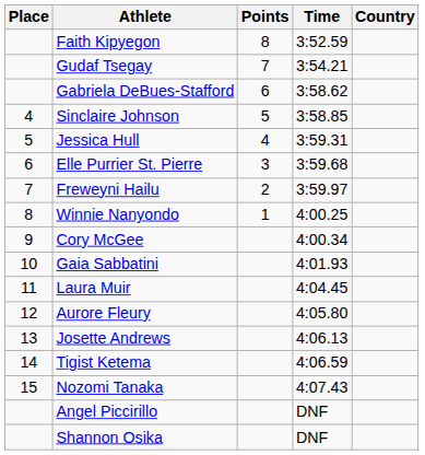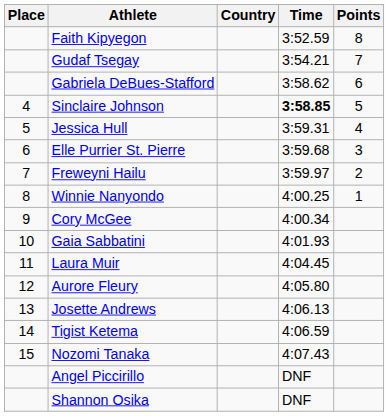columns swapped: Country <-> Points
Sinclaire Johnson | Time: normal -> bold
